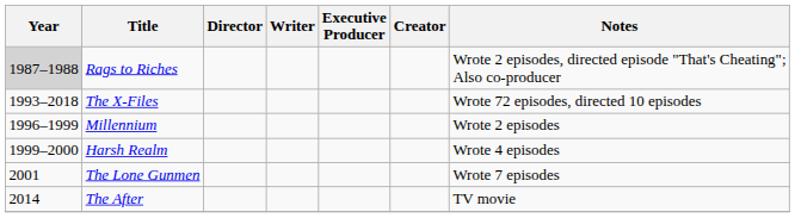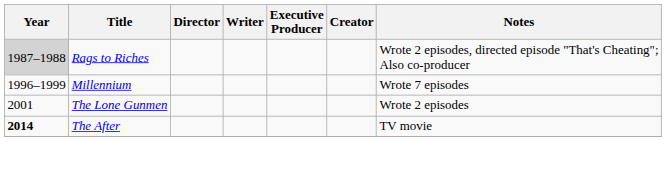- row: 1993–2018 | The X-Files | Wrote 72 episodes, directed 10 episodes
Millennium | Notes: Wrote 2 episodes -> Wrote 7 episodes
- row: 1999–2000 | Harsh Realm | Wrote 4 episodes
The Lone Gunmen | Notes: Wrote 7 episodes -> Wrote 2 episodes
The After | Year: normal -> bold
